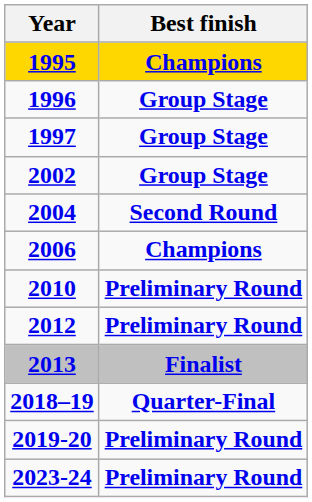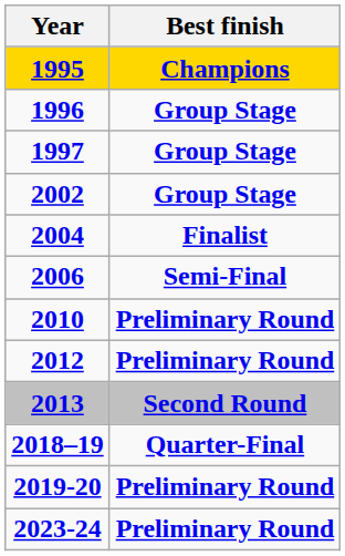2004 | Best finish: Second Round -> Finalist
2006 | Best finish: Champions -> Semi-Final
2013 | Best finish: Finalist -> Second Round
